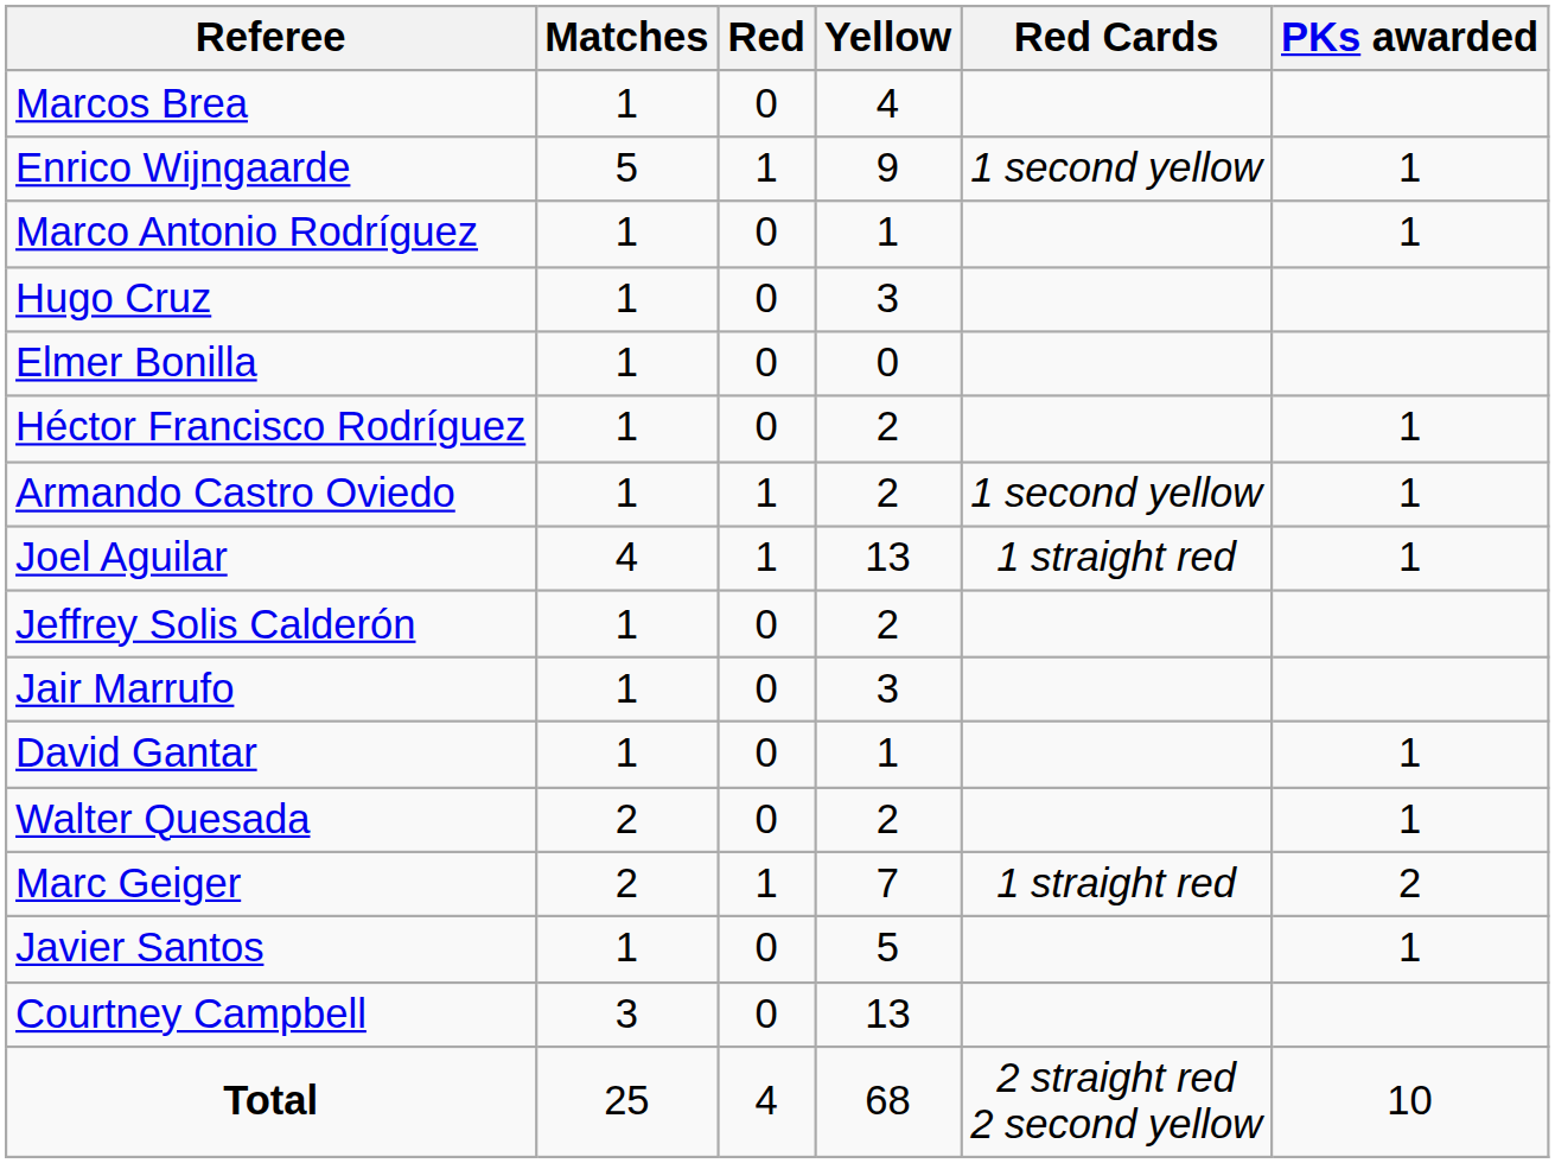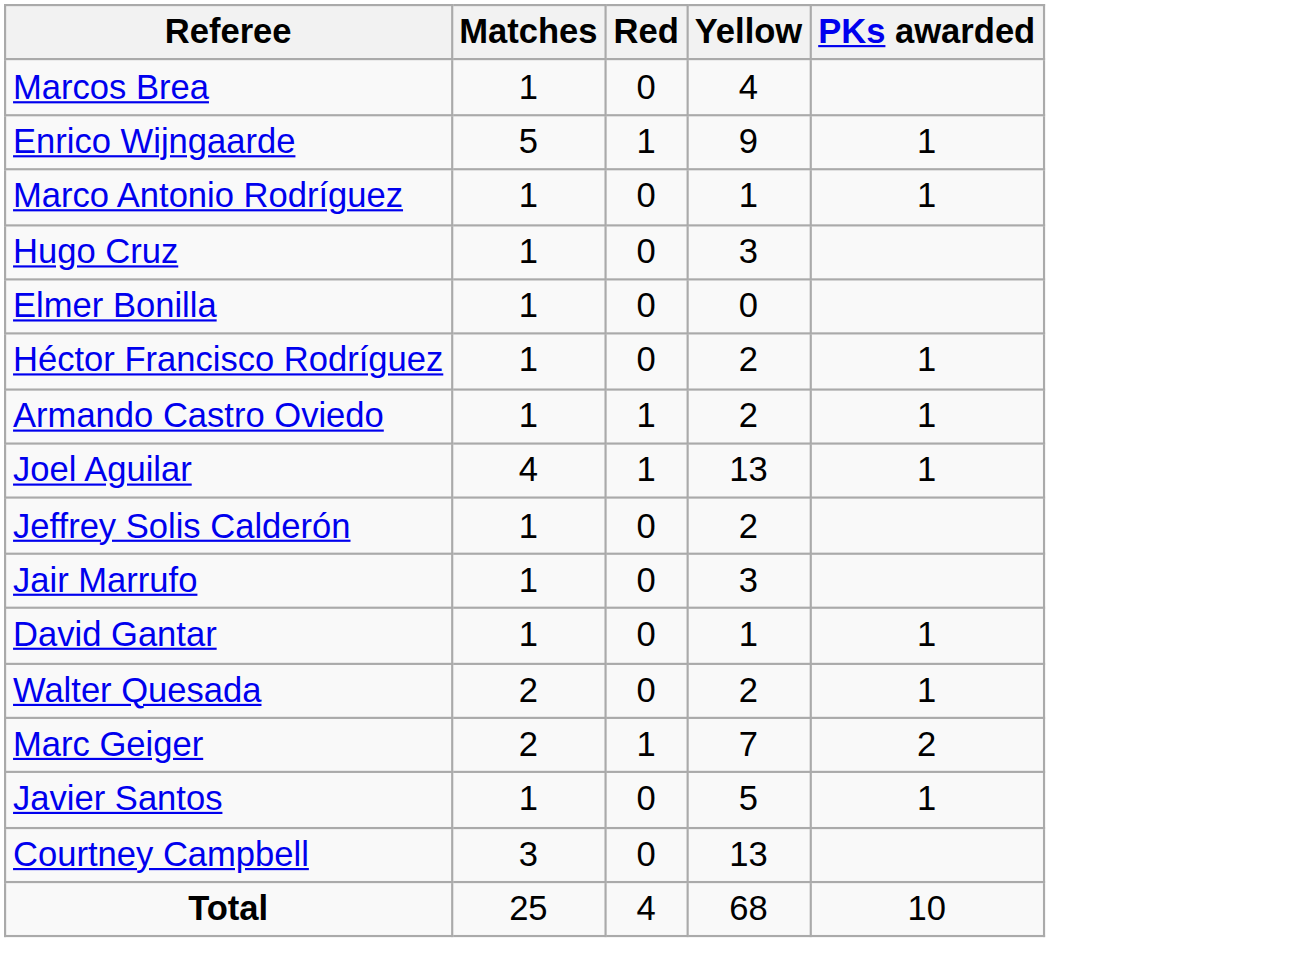- column: Red Cards | 1 second yellow | 1 second yellow | 1 straight red | 1 straight red | 2 straight red 2 second yellow
